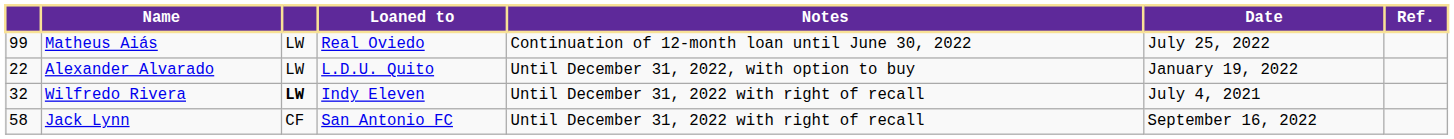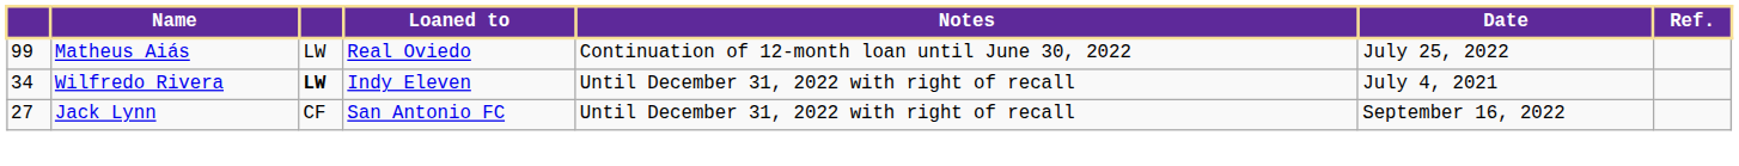- row: 22 | Alexander Alvarado | LW | L.D.U. Quito | Until December 31, 2022, with option to buy | January 19, 2022
Wilfredo Rivera | column 1: 32 -> 34
Jack Lynn | column 1: 58 -> 27
